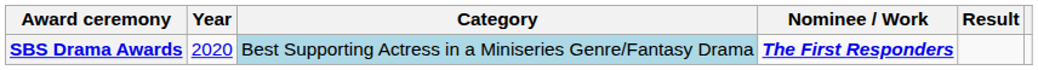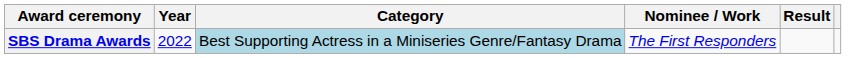SBS Drama Awards | Year: 2020 -> 2022
SBS Drama Awards | Nominee / Work: bold -> normal
